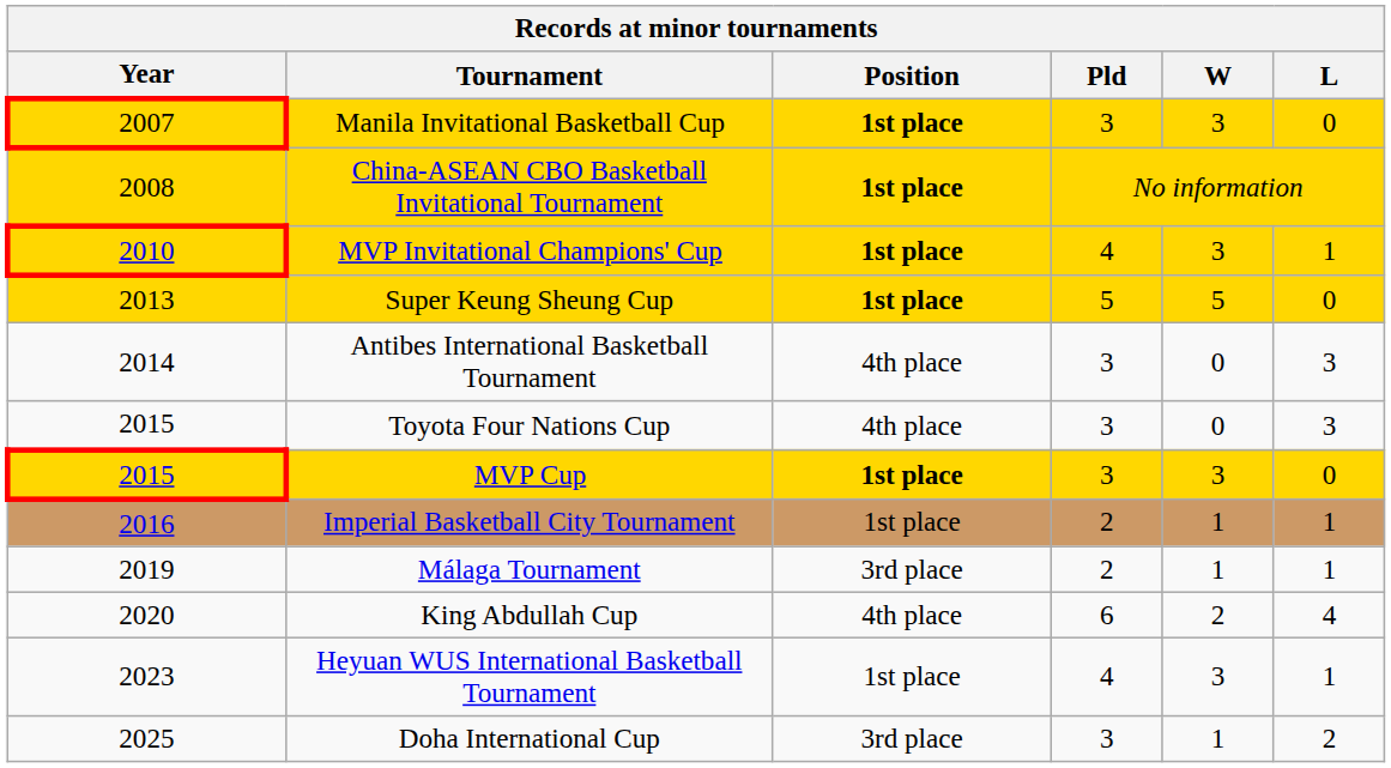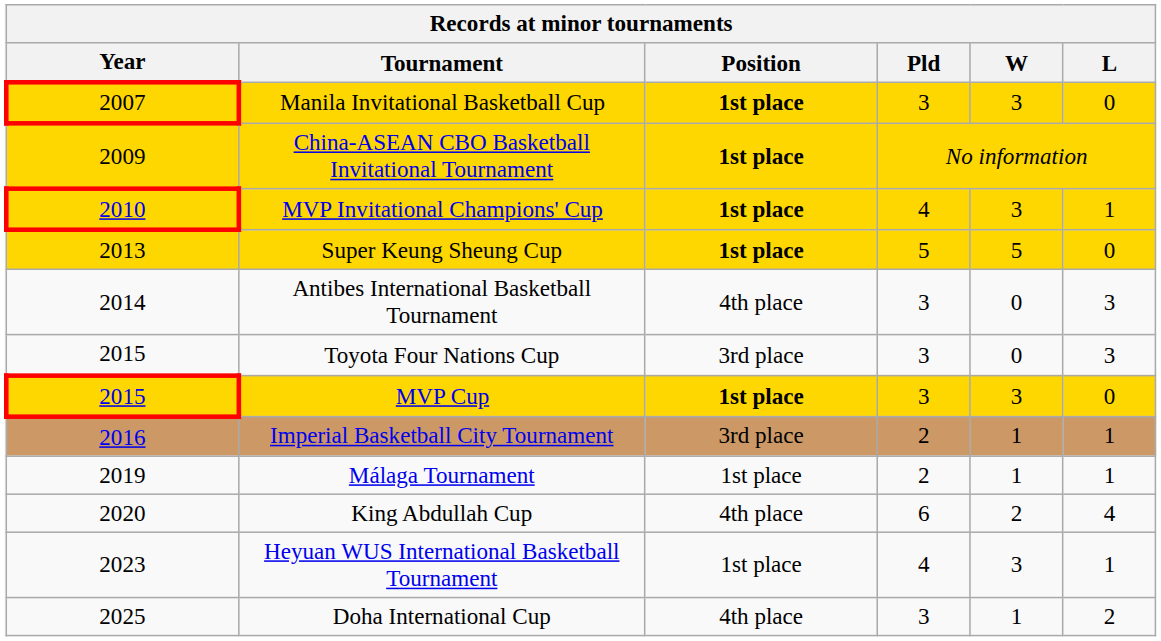China-ASEAN CBO Basketball Invitational Tournament | Year: 2008 -> 2009
Toyota Four Nations Cup | Position: 4th place -> 3rd place
Imperial Basketball City Tournament | Position: 1st place -> 3rd place
Málaga Tournament | Position: 3rd place -> 1st place
Doha International Cup | Position: 3rd place -> 4th place
